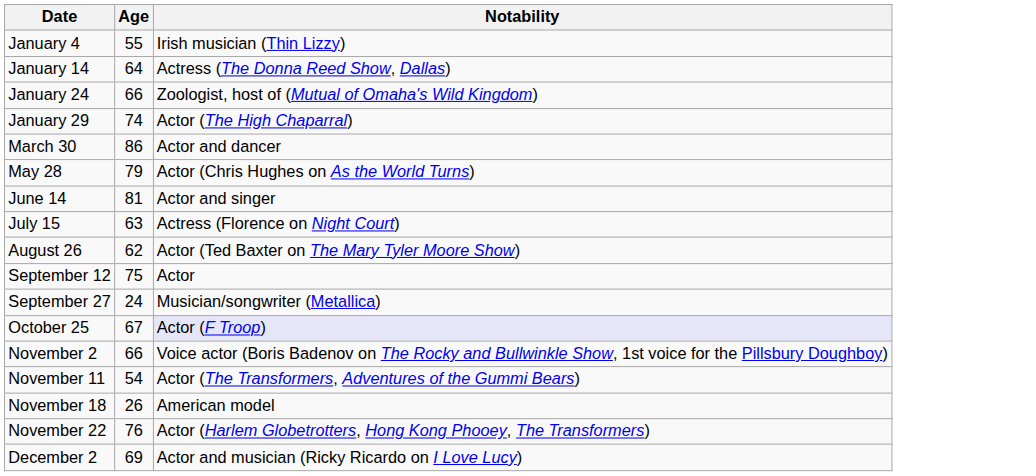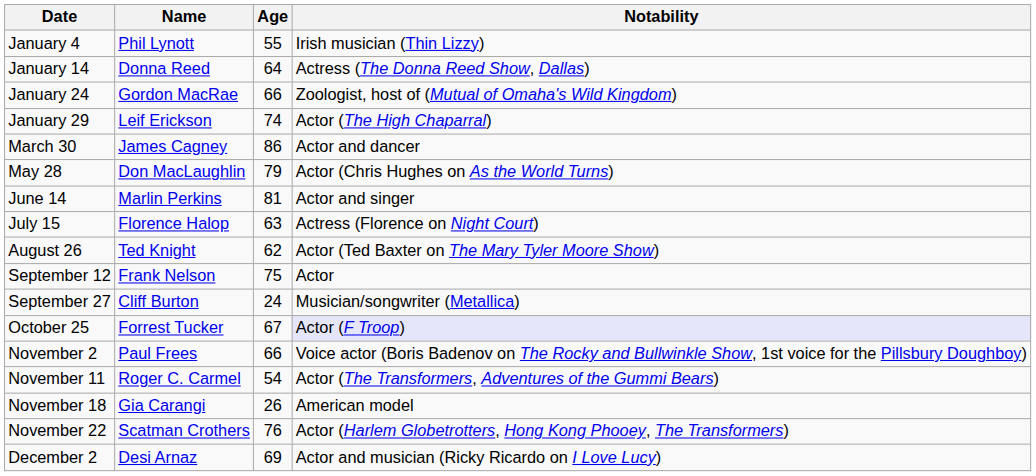+ column: Name | Phil Lynott | Donna Reed | Gordon MacRae | Leif Erickson | James Cagney | Don MacLaughlin | Marlin Perkins | Florence Halop | Ted Knight | Frank Nelson | Cliff Burton | Forrest Tucker | Paul Frees | Roger C. Carmel | Gia Carangi | Scatman Crothers | Desi Arnaz
